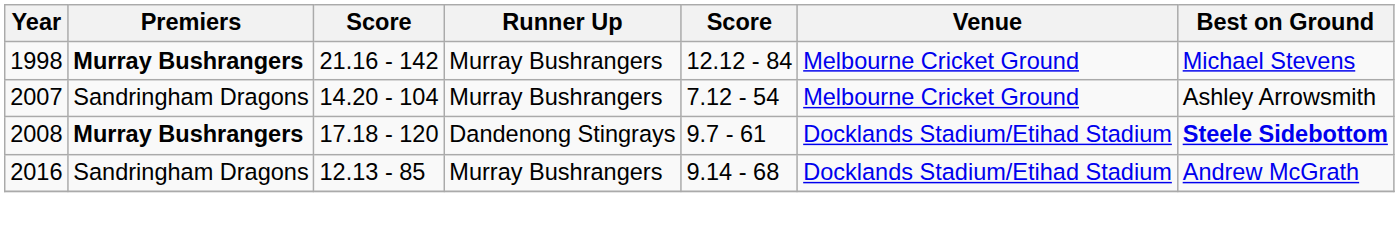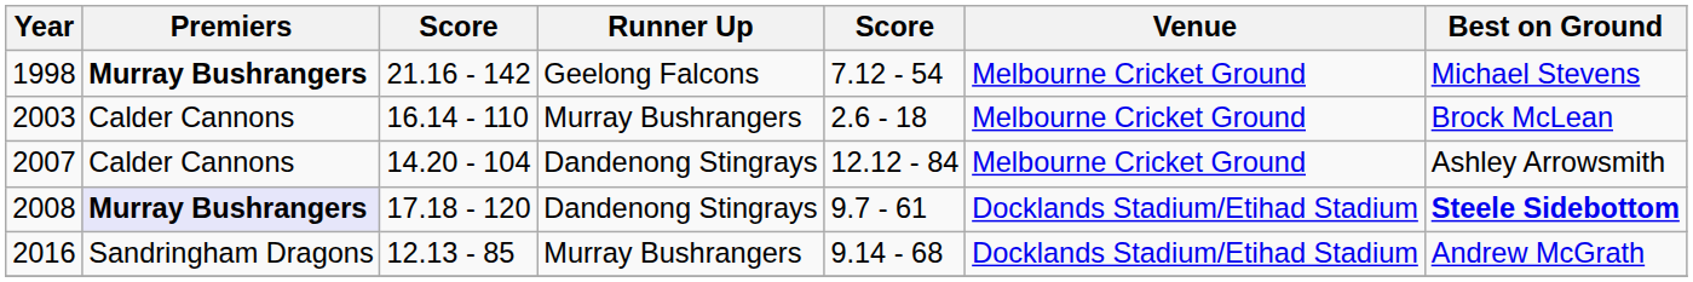1998 | Runner Up: Murray Bushrangers -> Geelong Falcons
1998 | column 5: 12.12 - 84 -> 7.12 - 54
+ row: 2003 | Calder Cannons | 16.14 - 110 | Murray Bushrangers | 2.6 - 18 | Melbourne Cricket Ground | Brock McLean
2007 | Premiers: Sandringham Dragons -> Calder Cannons
2007 | Runner Up: Murray Bushrangers -> Dandenong Stingrays
2007 | column 5: 7.12 - 54 -> 12.12 - 84
2008 | Premiers: no background -> lavender background
